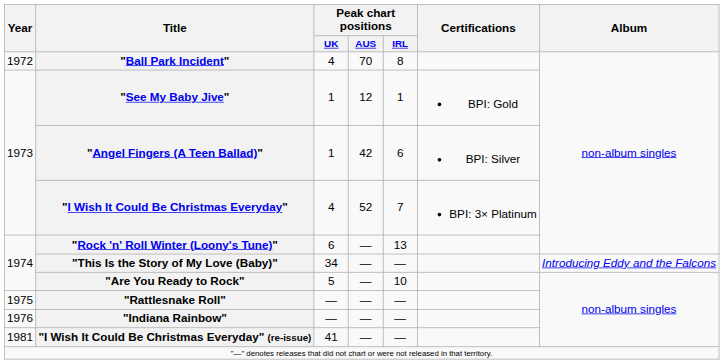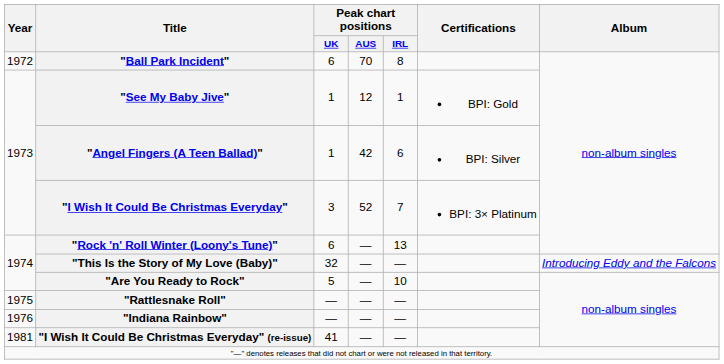"Ball Park Incident" | Peak chart positions / UK: 4 -> 6
"I Wish It Could Be Christmas Everyday" | Peak chart positions / UK: 4 -> 3
"This Is the Story of My Love (Baby)" | Peak chart positions / UK: 34 -> 32
